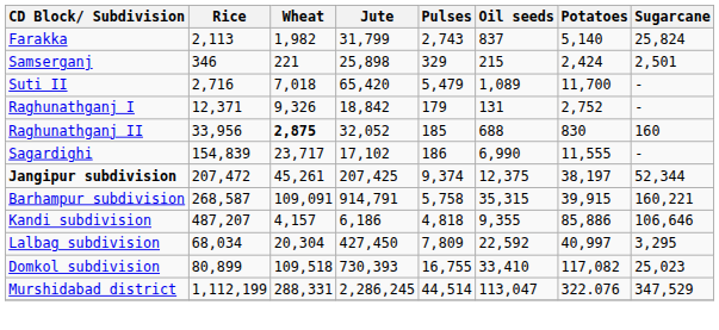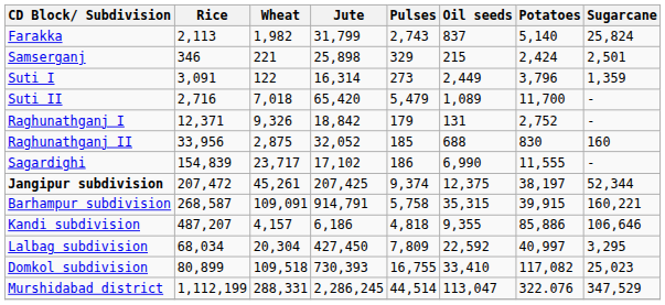+ row: Suti I | 3,091 | 122 | 16,314 | 273 | 2,449 | 3,796 | 1,359
Raghunathganj II | Wheat: bold -> normal
